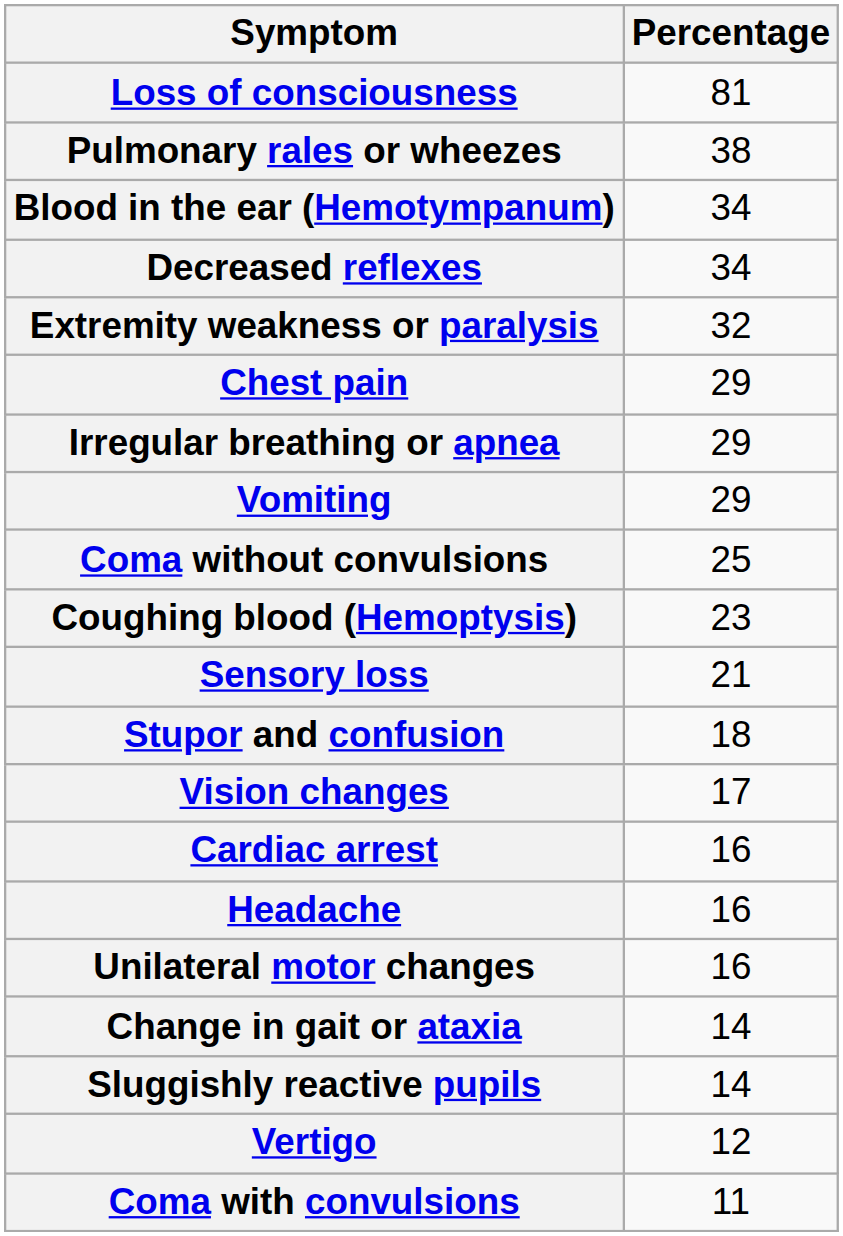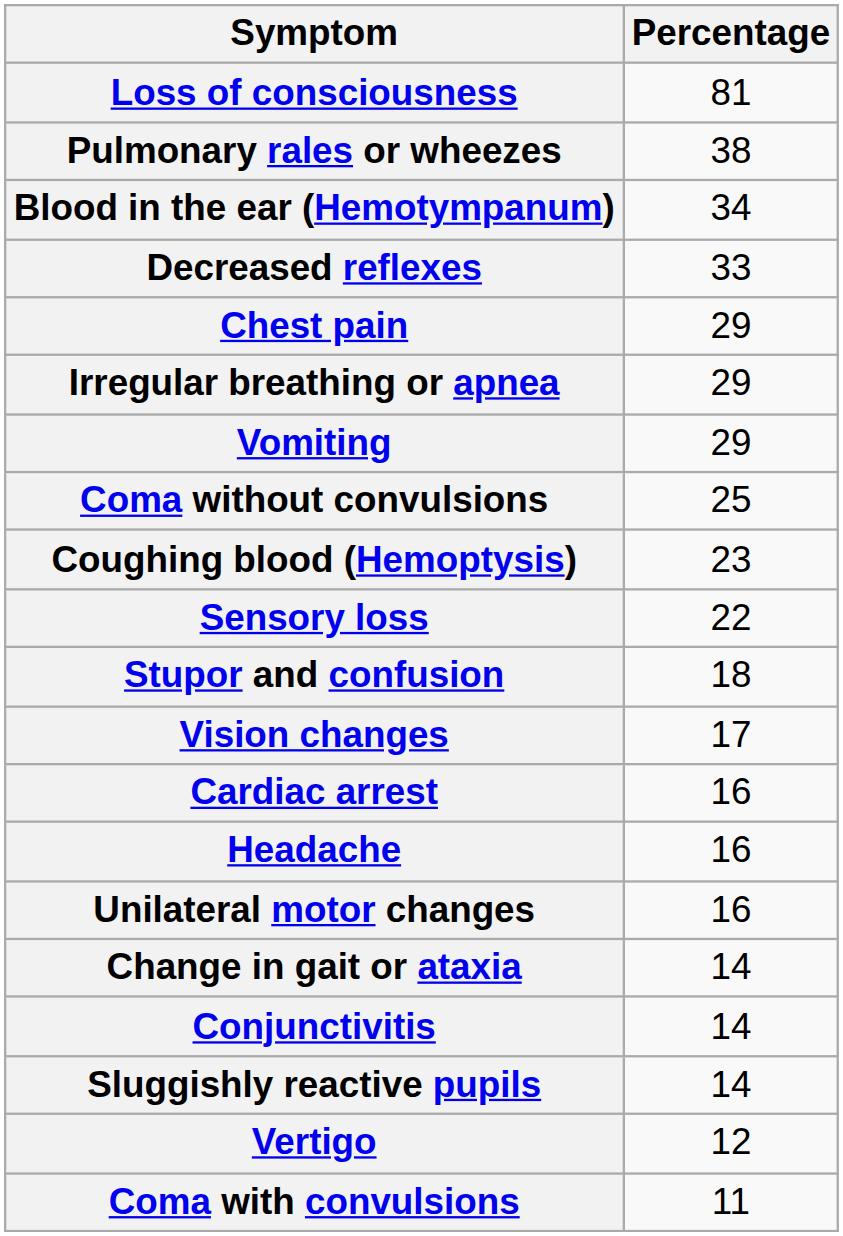Decreased reflexes | Percentage: 34 -> 33
- row: Extremity weakness or paralysis | 32
Sensory loss | Percentage: 21 -> 22
+ row: Conjunctivitis | 14
